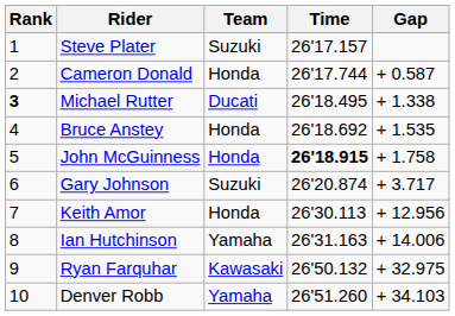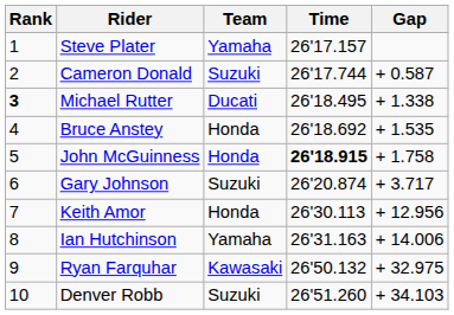Steve Plater | Team: Suzuki -> Yamaha
Cameron Donald | Team: Honda -> Suzuki
Denver Robb | Team: Yamaha -> Suzuki
